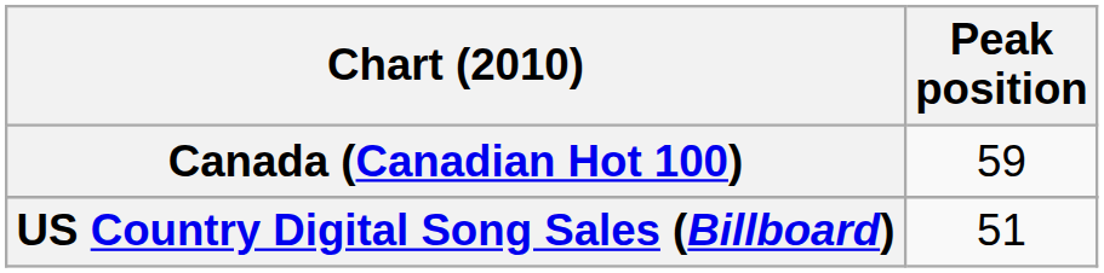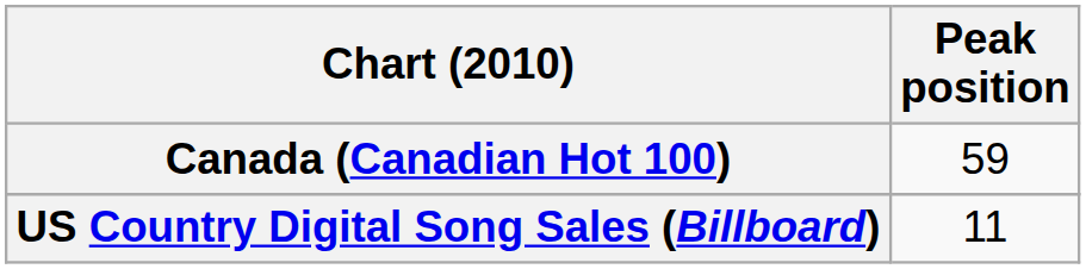US Country Digital Song Sales (Billboard) | Peak position: 51 -> 11
